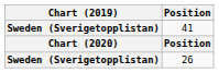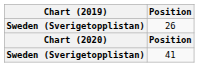rows swapped: 41 <-> 26
